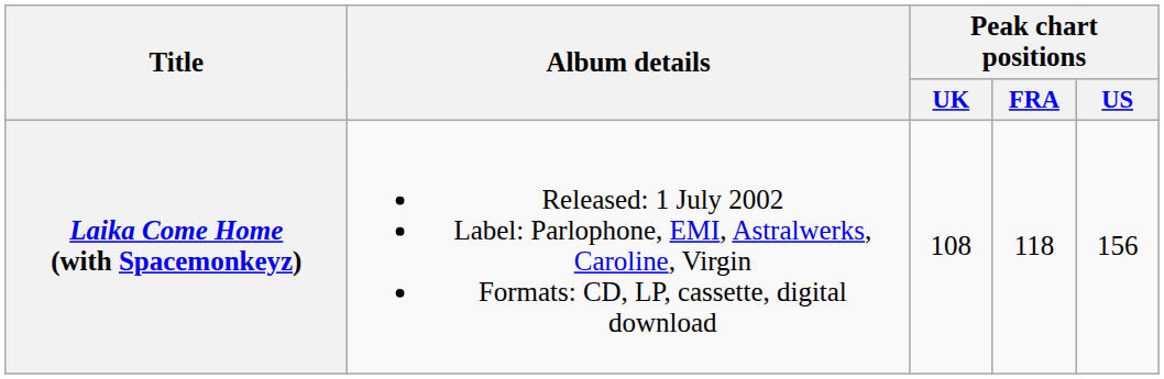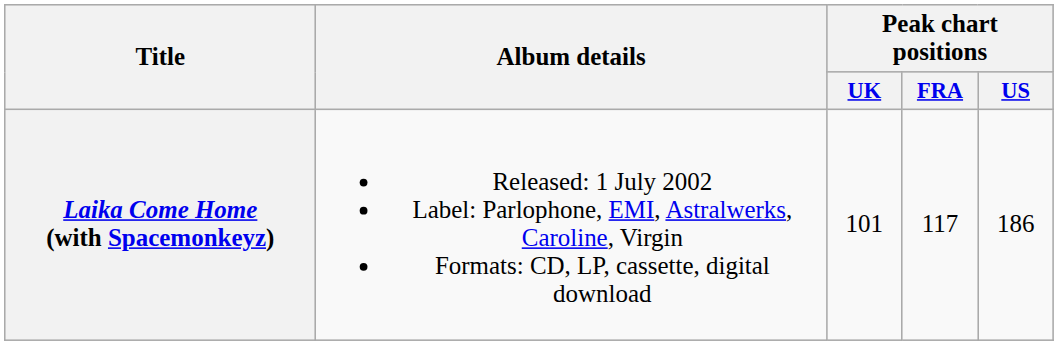Laika Come Home (with Spacemonkeyz) | Peak chart positions / UK: 108 -> 101
Laika Come Home (with Spacemonkeyz) | Peak chart positions / FRA: 118 -> 117
Laika Come Home (with Spacemonkeyz) | Peak chart positions / US: 156 -> 186
